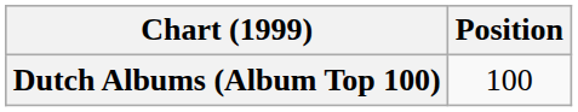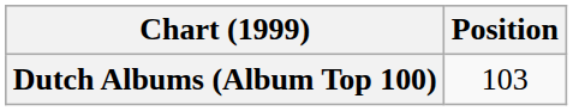Dutch Albums (Album Top 100) | Position: 100 -> 103
